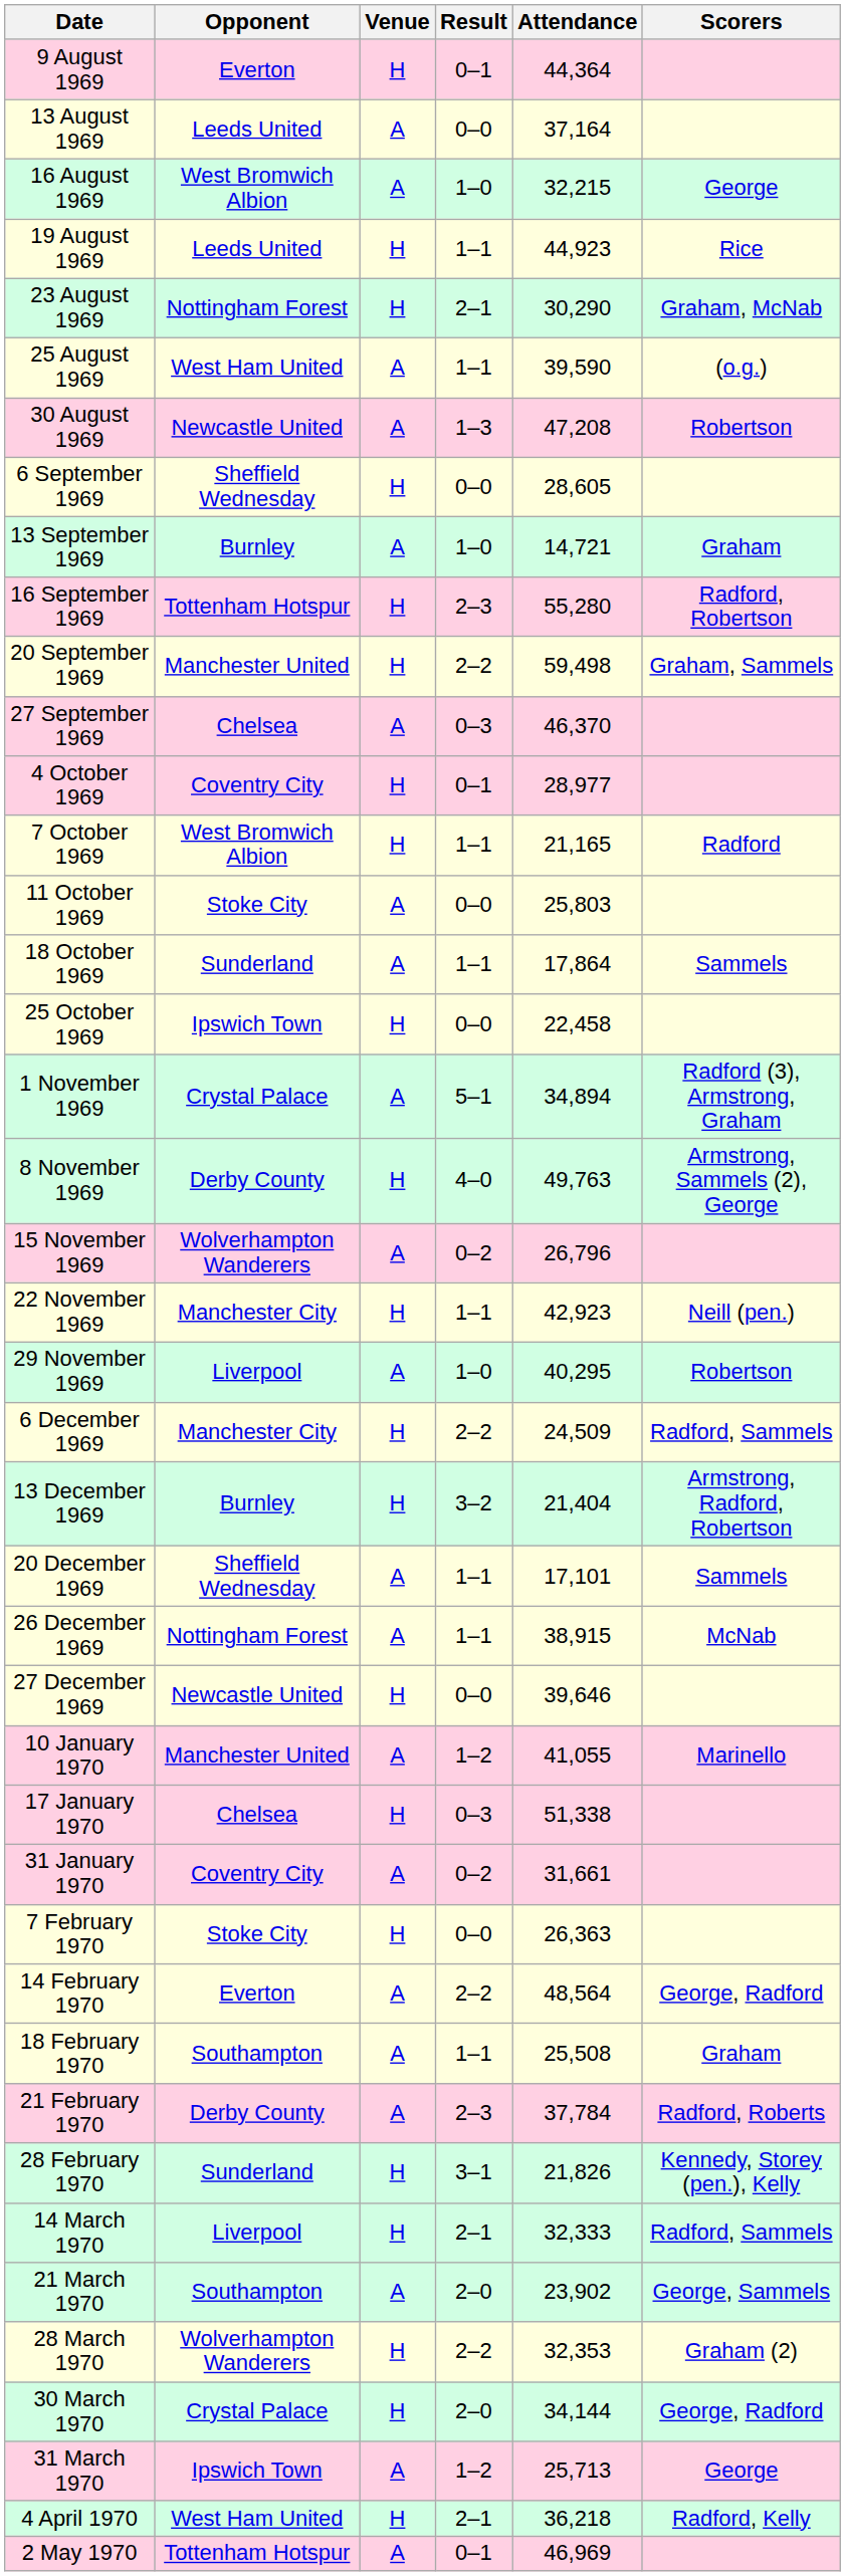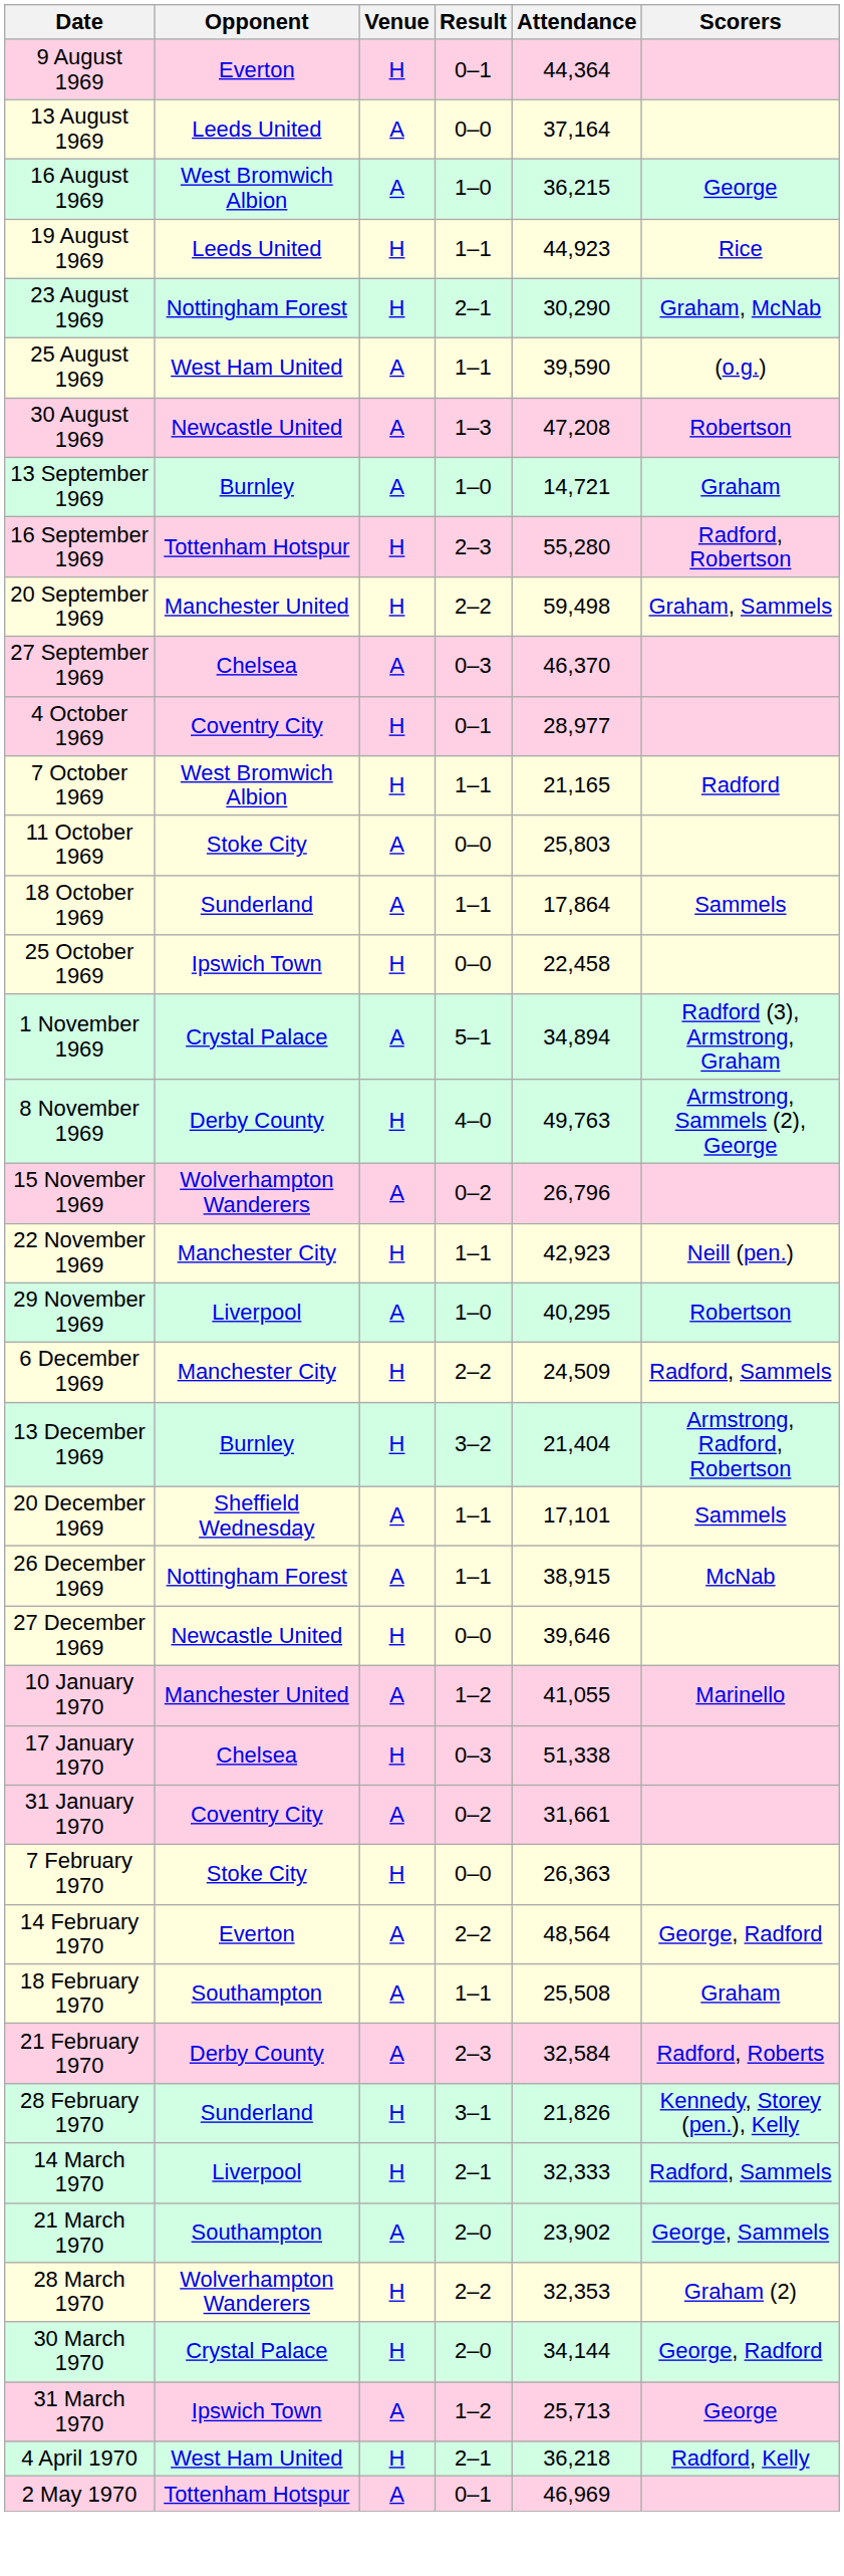16 August 1969 | Attendance: 32,215 -> 36,215
- row: 6 September 1969 | Sheffield Wednesday | H | 0–0 | 28,605
21 February 1970 | Attendance: 37,784 -> 32,584
